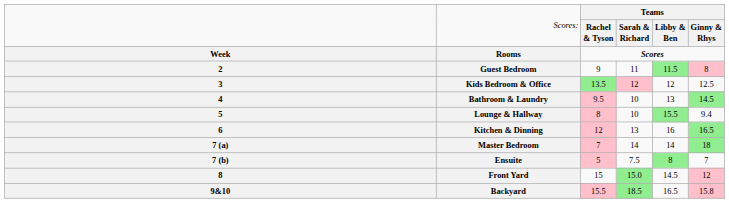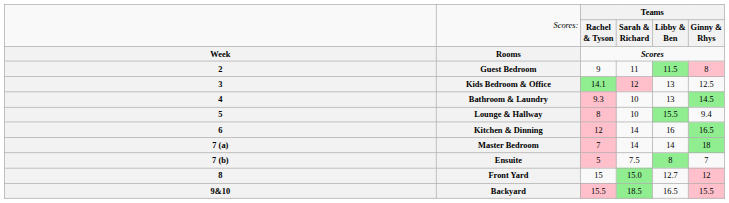Kids Bedroom & Office | column 3: 13.5 -> 14.1
Kids Bedroom & Office | column 5: 12 -> 13
Bathroom & Laundry | column 3: 9.5 -> 9.3
Kitchen & Dinning | column 4: 13 -> 14
Front Yard | column 5: 14.5 -> 12.7
Backyard | column 6: 15.8 -> 15.5
